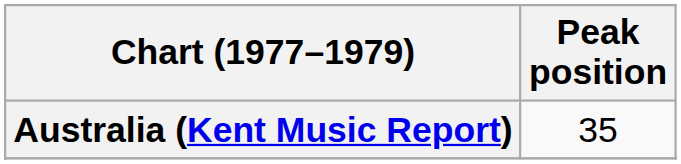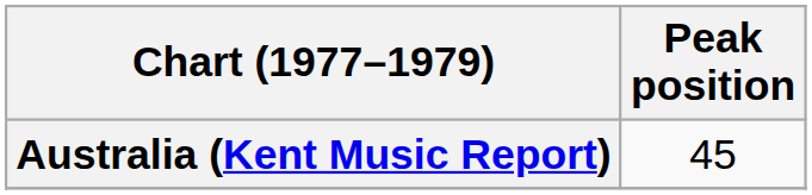Australia (Kent Music Report) | Peak position: 35 -> 45
